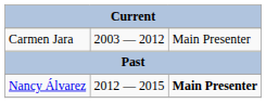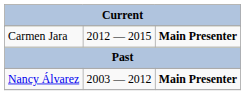Carmen Jara | column 2: 2003 — 2012 -> 2012 — 2015
Carmen Jara | column 3: normal -> bold
Nancy Álvarez | column 2: 2012 — 2015 -> 2003 — 2012
